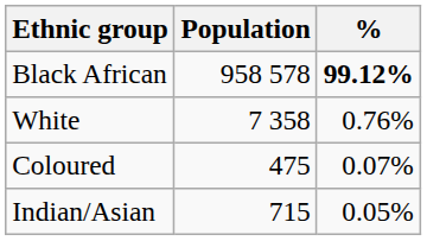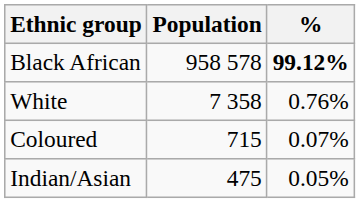Coloured | Population: 475 -> 715
Indian/Asian | Population: 715 -> 475
